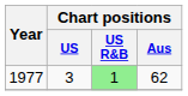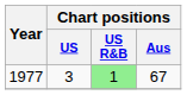1977 | Chart positions / Aus: 62 -> 67
